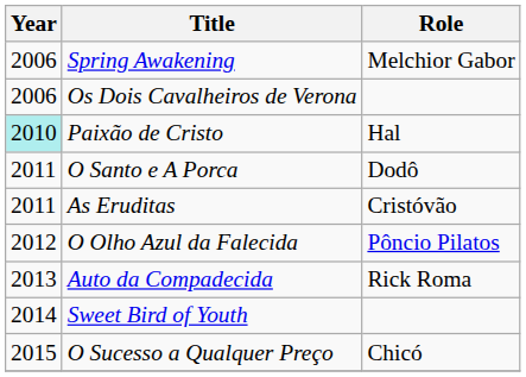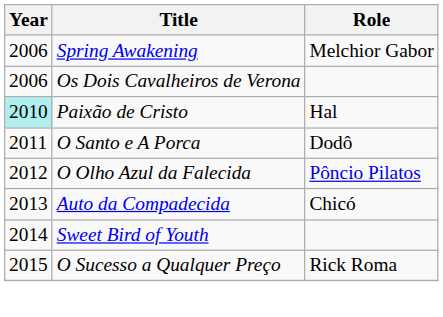- row: 2011 | As Eruditas | Cristóvão
Auto da Compadecida | Role: Rick Roma -> Chicó
O Sucesso a Qualquer Preço | Role: Chicó -> Rick Roma
